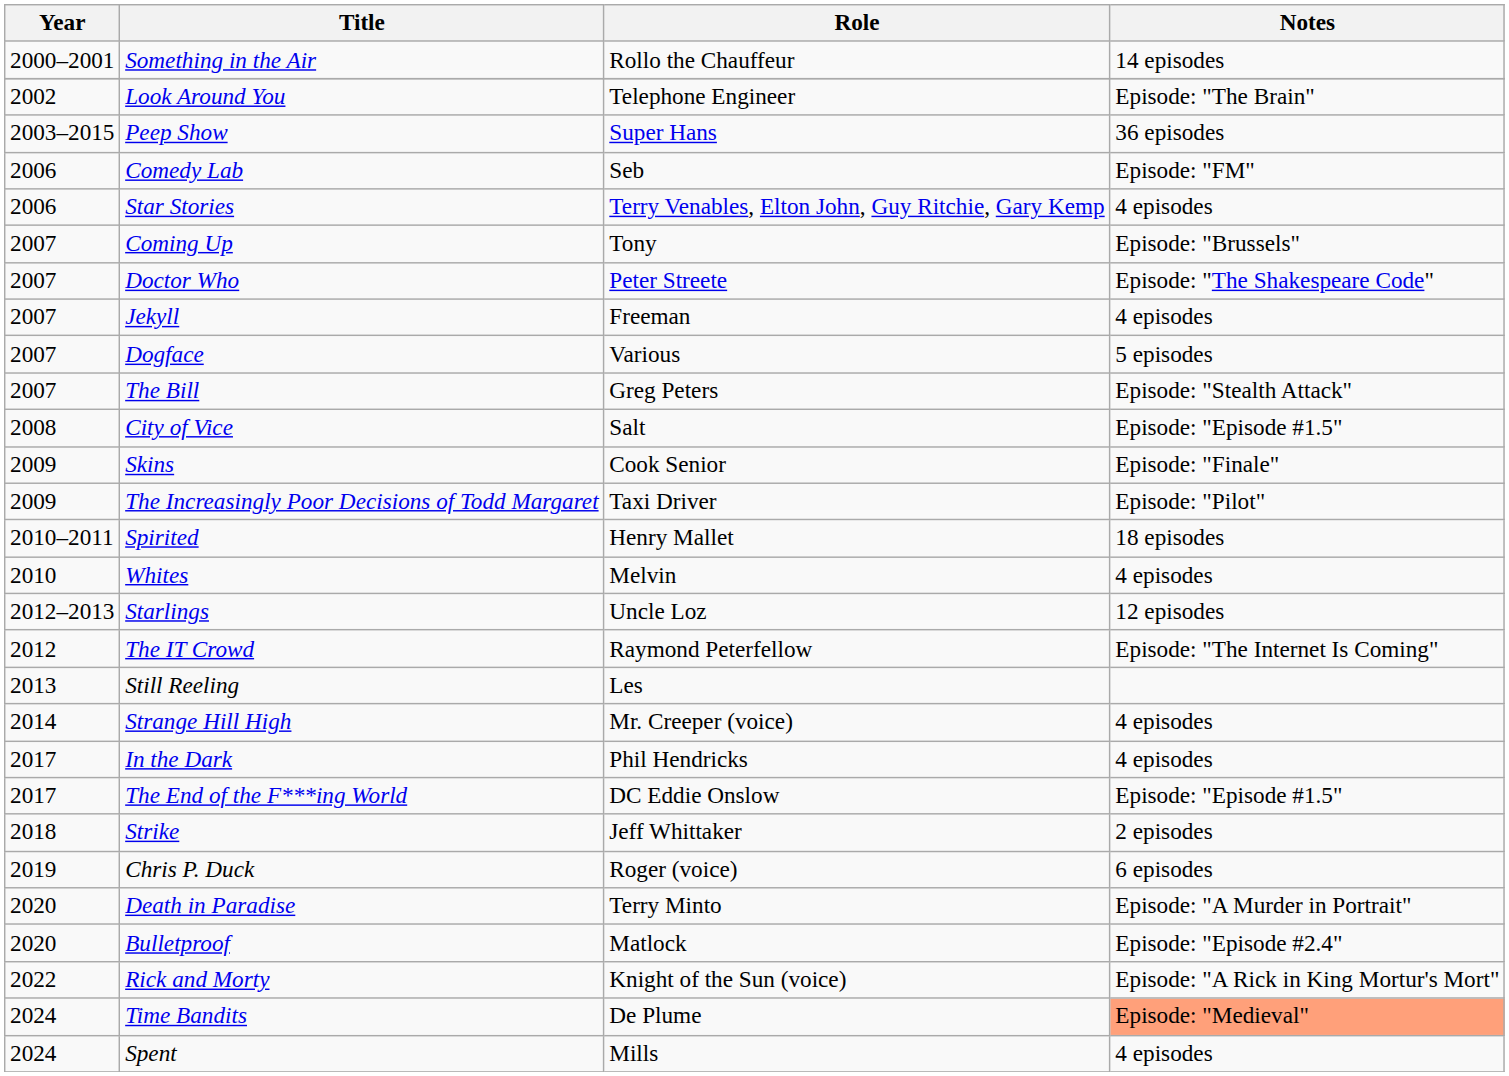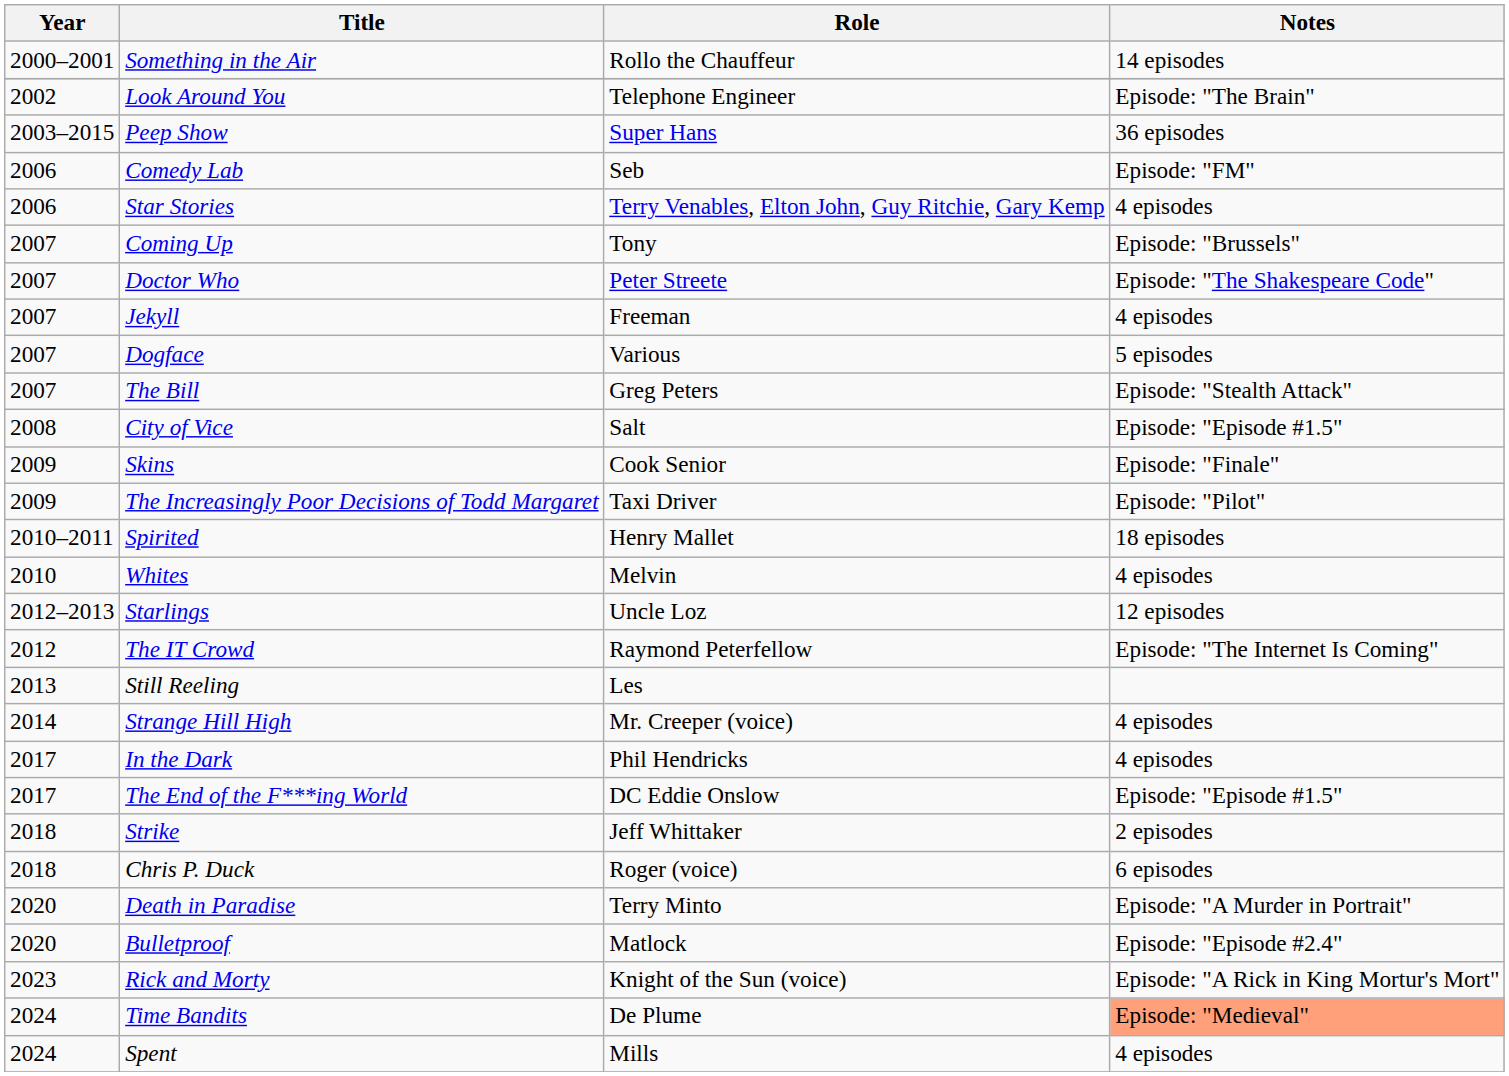Chris P. Duck | Year: 2019 -> 2018
Rick and Morty | Year: 2022 -> 2023
